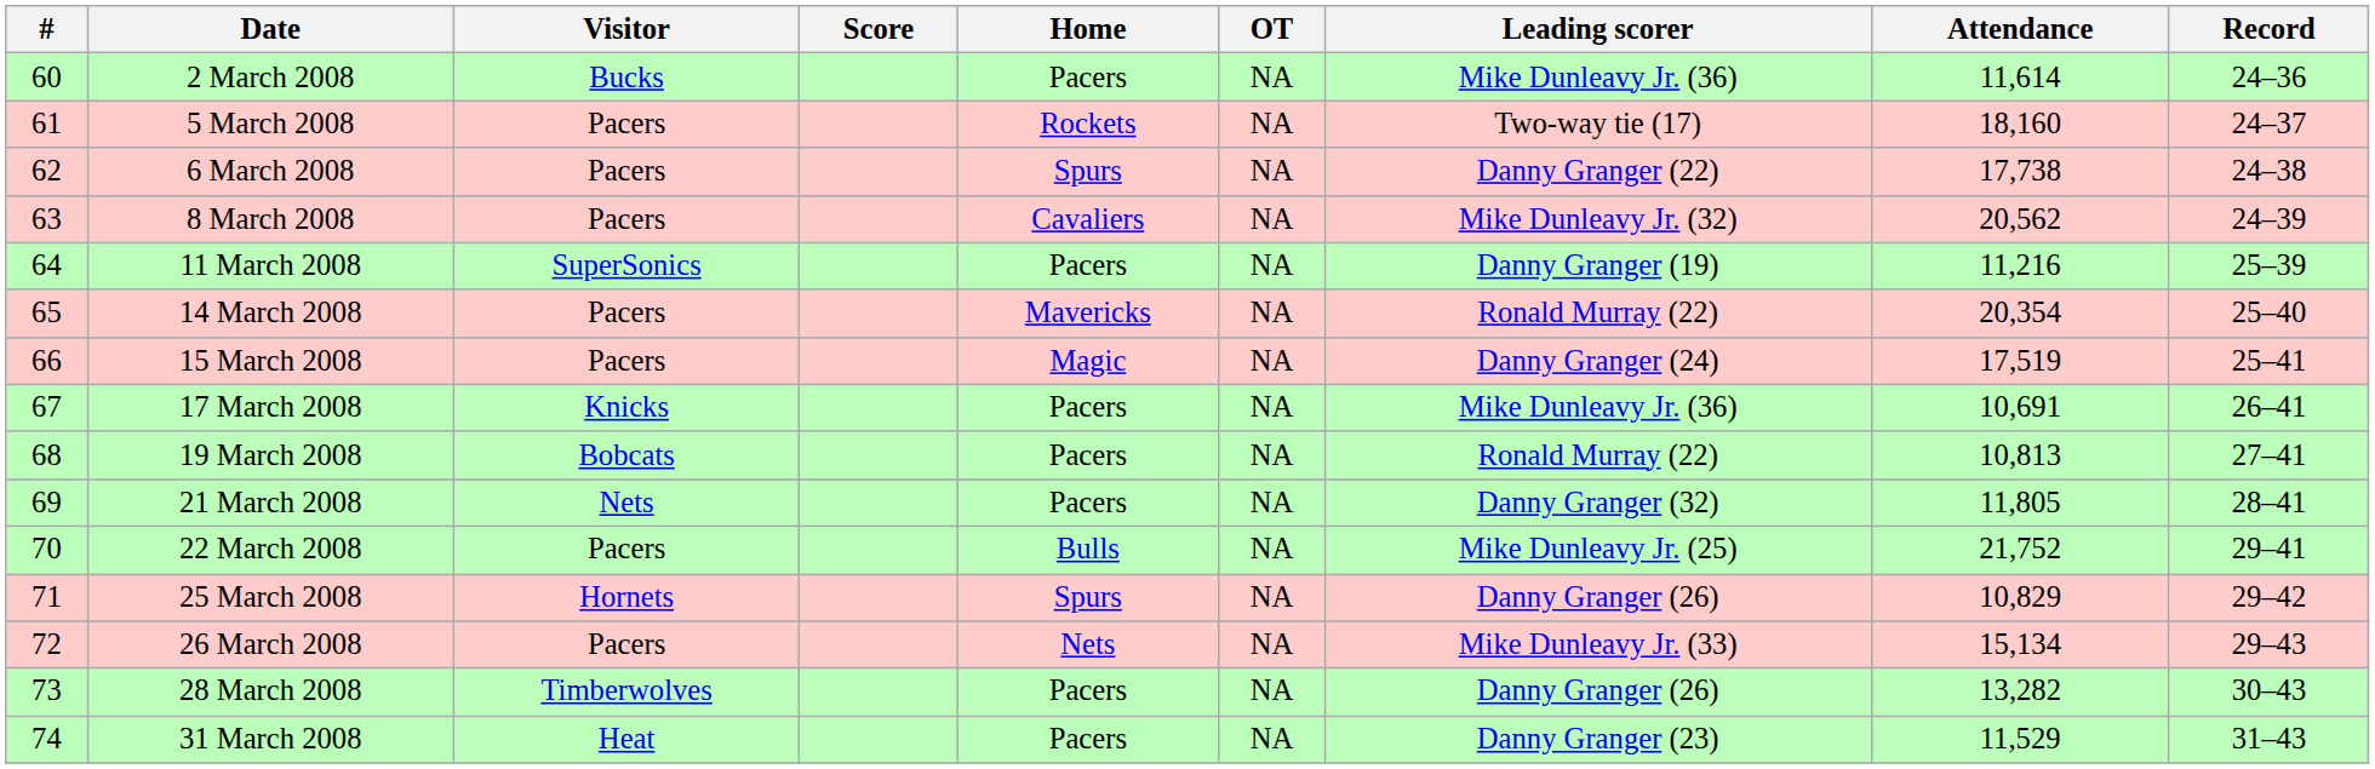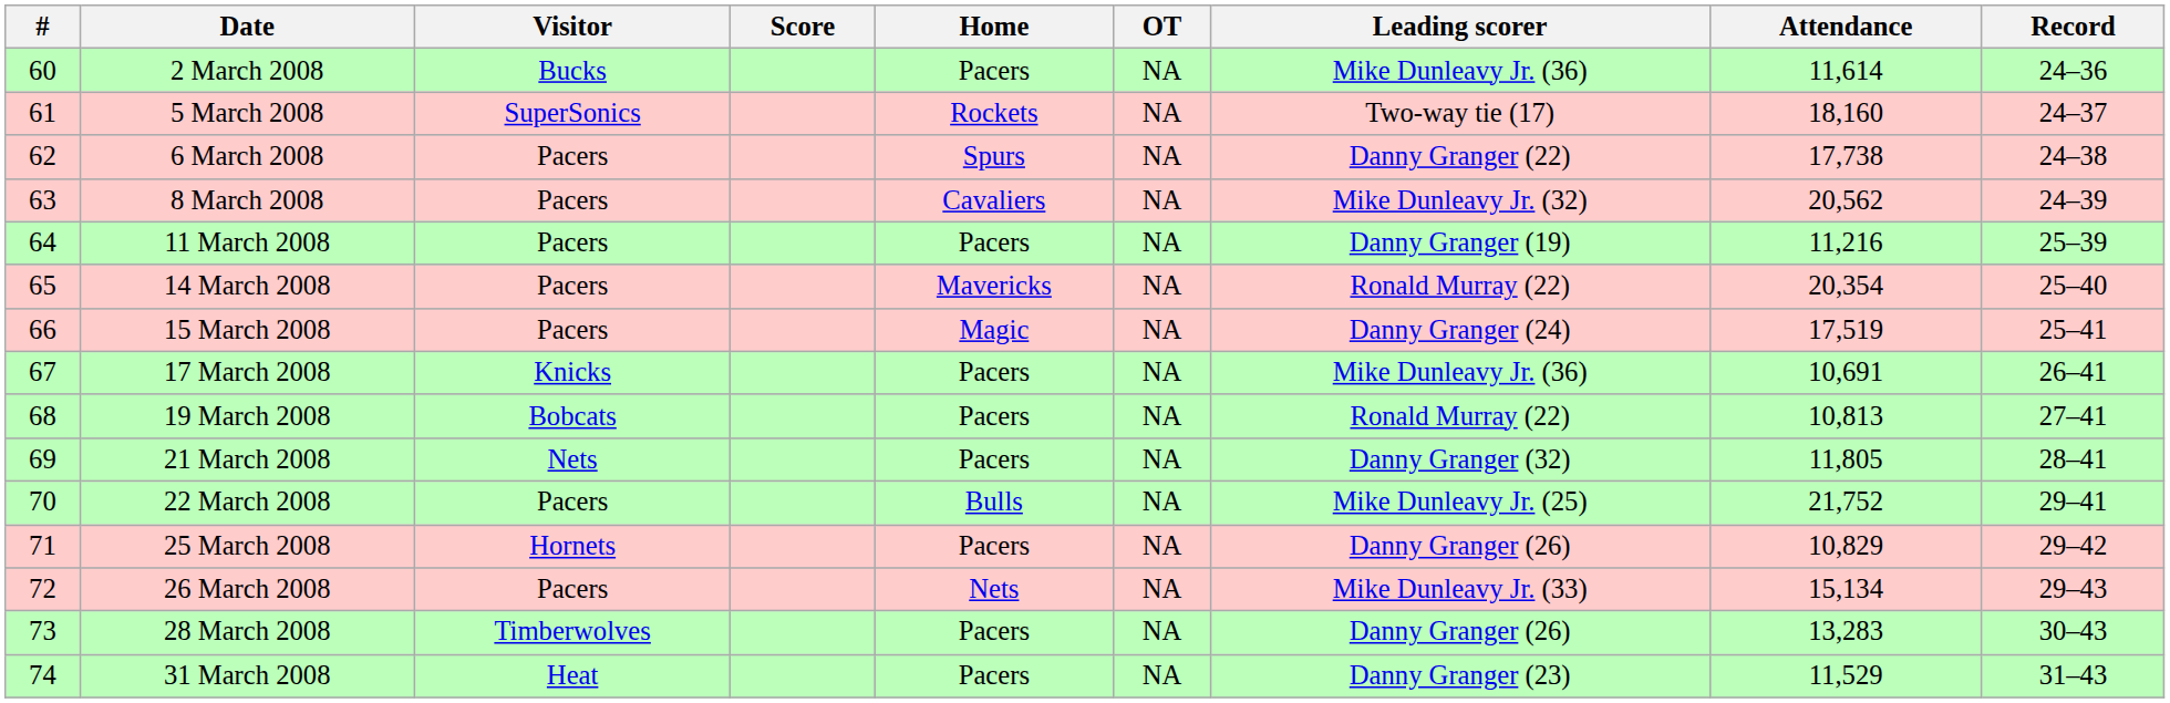5 March 2008 | Visitor: Pacers -> SuperSonics
11 March 2008 | Visitor: SuperSonics -> Pacers
25 March 2008 | Home: Spurs -> Pacers
28 March 2008 | Attendance: 13,282 -> 13,283
